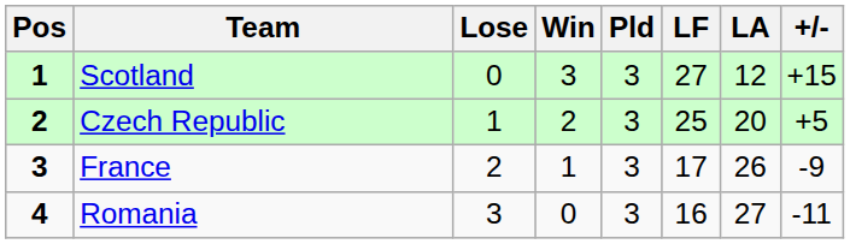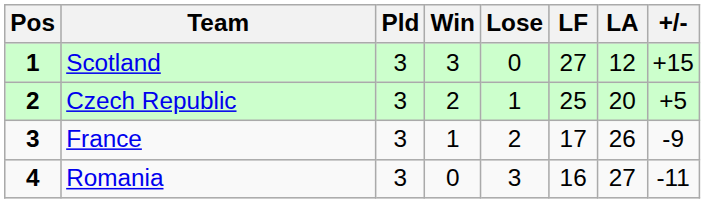columns swapped: Pld <-> Lose
